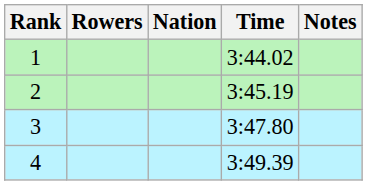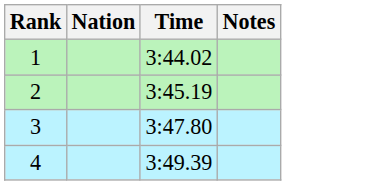- column: Rowers
